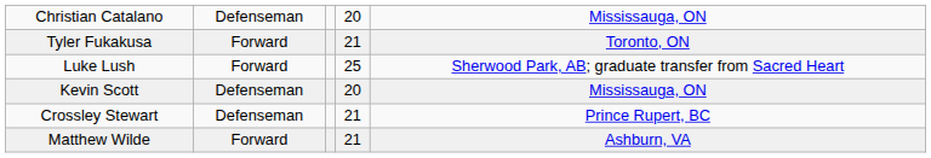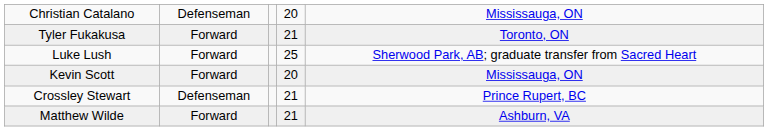Kevin Scott | column 2: Defenseman -> Forward
